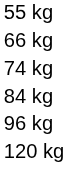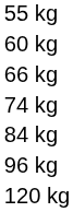+ row: 60 kg
